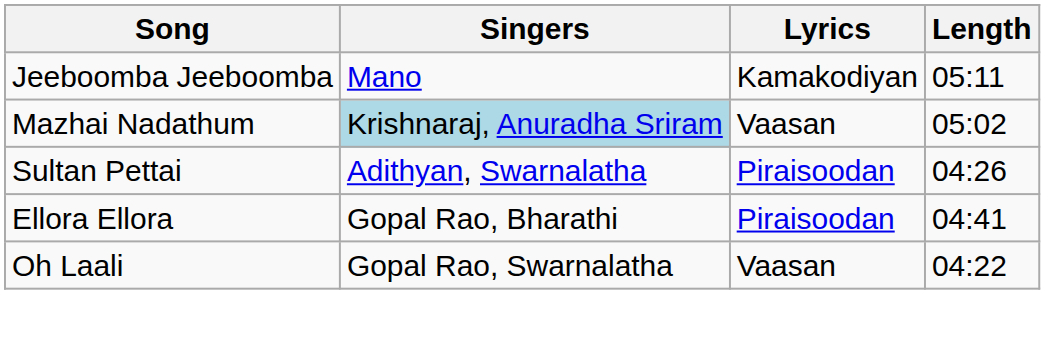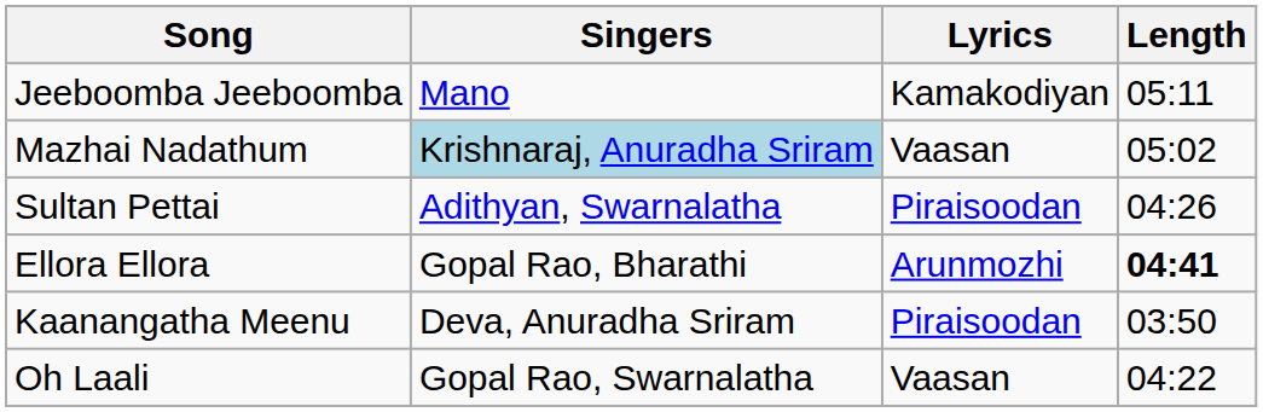Ellora Ellora | Lyrics: Piraisoodan -> Arunmozhi
Ellora Ellora | Length: normal -> bold
+ row: Kaanangatha Meenu | Deva, Anuradha Sriram | Piraisoodan | 03:50
